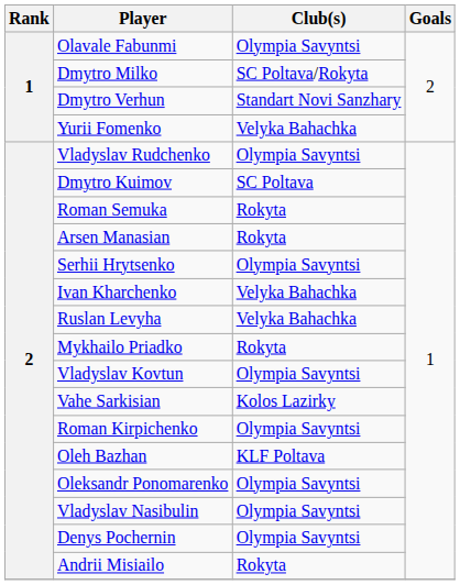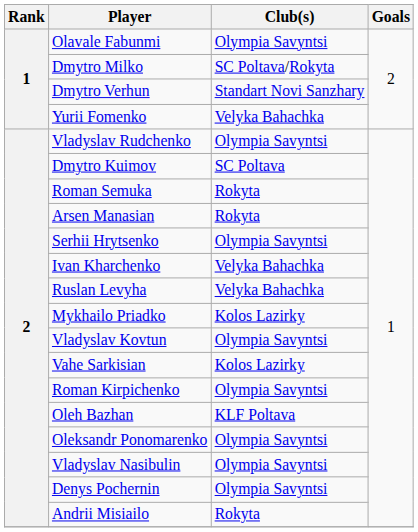Mykhailo Priadko | Club(s): Rokyta -> Kolos Lazirky
